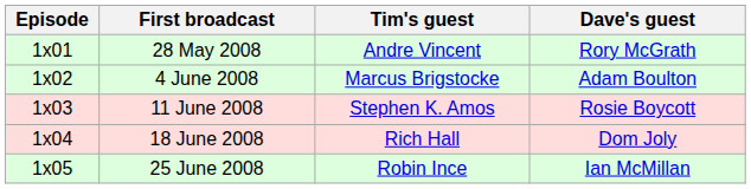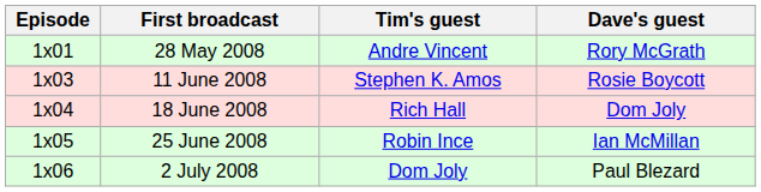- row: 1x02 | 4 June 2008 | Marcus Brigstocke | Adam Boulton
+ row: 1x06 | 2 July 2008 | Dom Joly | Paul Blezard
